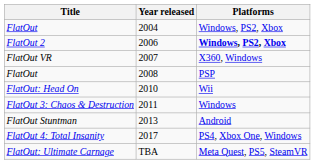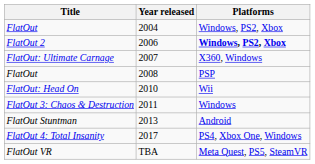2007 | Title: FlatOut VR -> FlatOut: Ultimate Carnage
TBA | Title: FlatOut: Ultimate Carnage -> FlatOut VR
